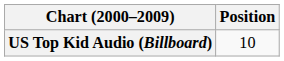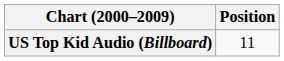US Top Kid Audio (Billboard) | Position: 10 -> 11
